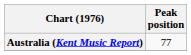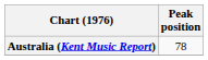Australia (Kent Music Report) | Peak position: 77 -> 78
